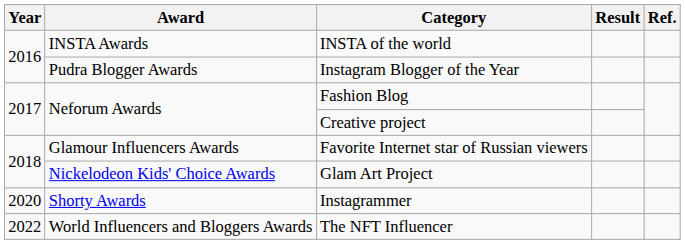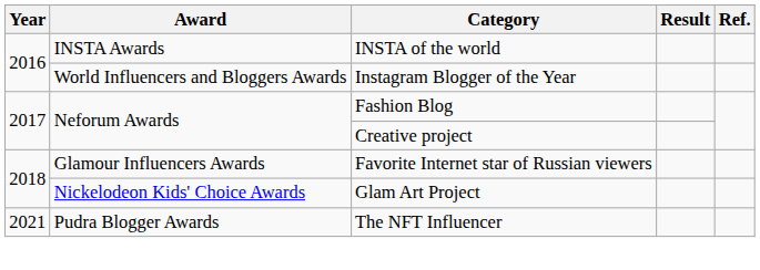Instagram Blogger of the Year | Award: Pudra Blogger Awards -> World Influencers and Bloggers Awards
- row: 2020 | Shorty Awards | Instagrammer
The NFT Influencer | Year: 2022 -> 2021
The NFT Influencer | Award: World Influencers and Bloggers Awards -> Pudra Blogger Awards
